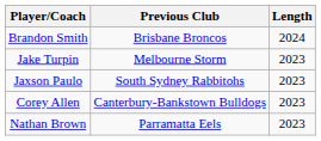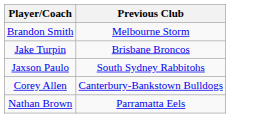- column: Length | 2024 | 2023 | 2023 | 2023 | 2023
Brandon Smith | Previous Club: Brisbane Broncos -> Melbourne Storm
Jake Turpin | Previous Club: Melbourne Storm -> Brisbane Broncos
